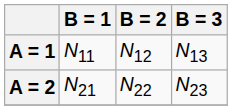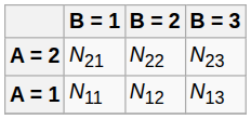rows swapped: A = 1 <-> A = 2
